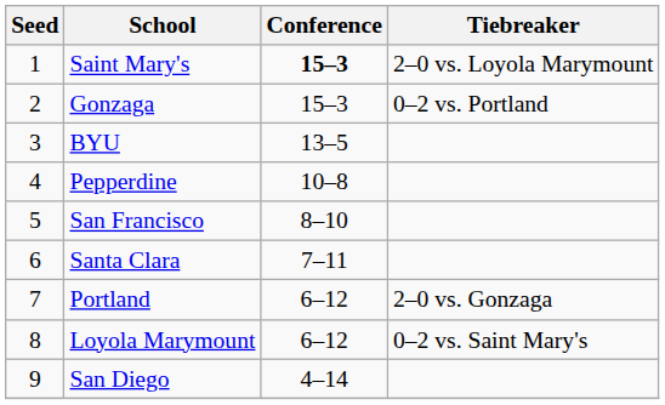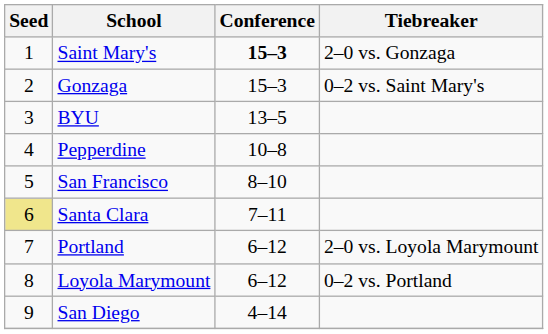Saint Mary's | Tiebreaker: 2–0 vs. Loyola Marymount -> 2–0 vs. Gonzaga
Gonzaga | Tiebreaker: 0–2 vs. Portland -> 0–2 vs. Saint Mary's
Santa Clara | Seed: no background -> khaki background
Portland | Tiebreaker: 2–0 vs. Gonzaga -> 2–0 vs. Loyola Marymount
Loyola Marymount | Tiebreaker: 0–2 vs. Saint Mary's -> 0–2 vs. Portland
